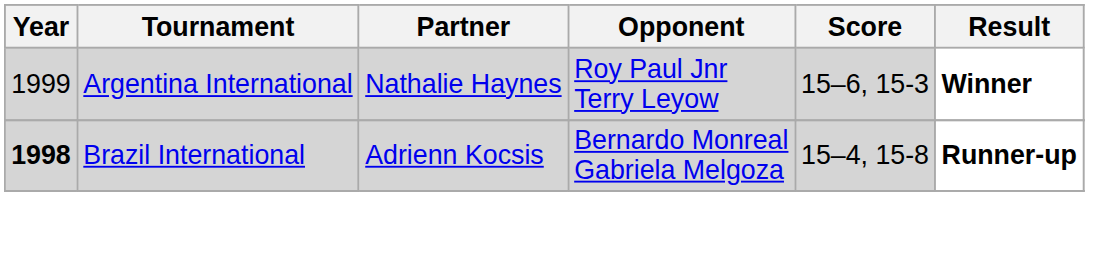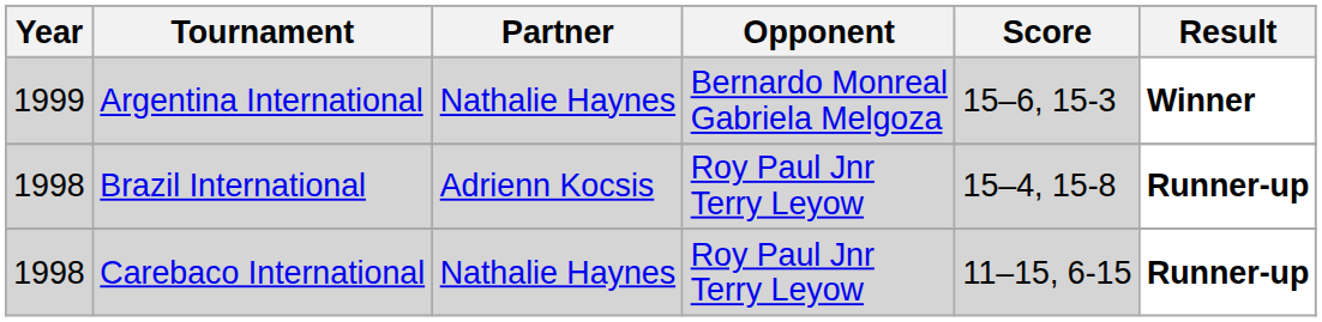Argentina International | Opponent: Roy Paul Jnr Terry Leyow -> Bernardo Monreal Gabriela Melgoza
Brazil International | Year: bold -> normal
Brazil International | Opponent: Bernardo Monreal Gabriela Melgoza -> Roy Paul Jnr Terry Leyow
+ row: 1998 | Carebaco International | Nathalie Haynes | Roy Paul Jnr Terry Leyow | 11–15, 6-15 | Runner-up
